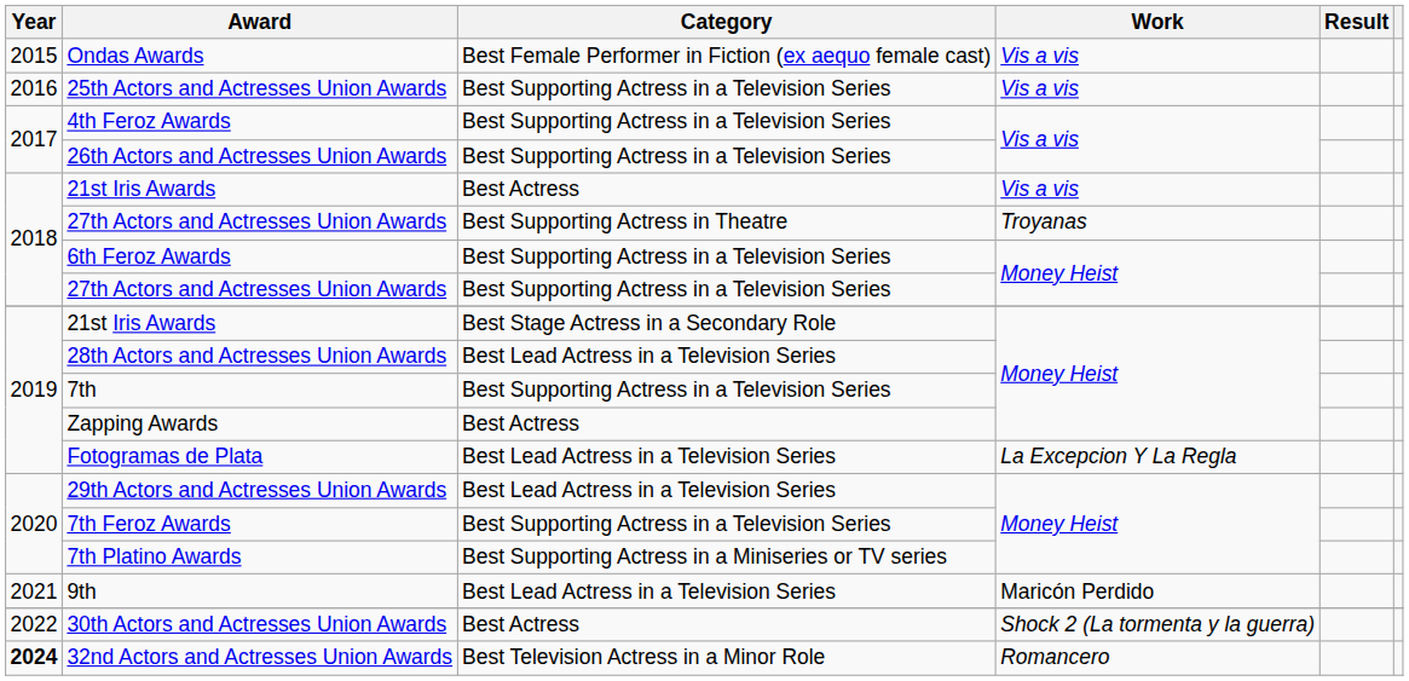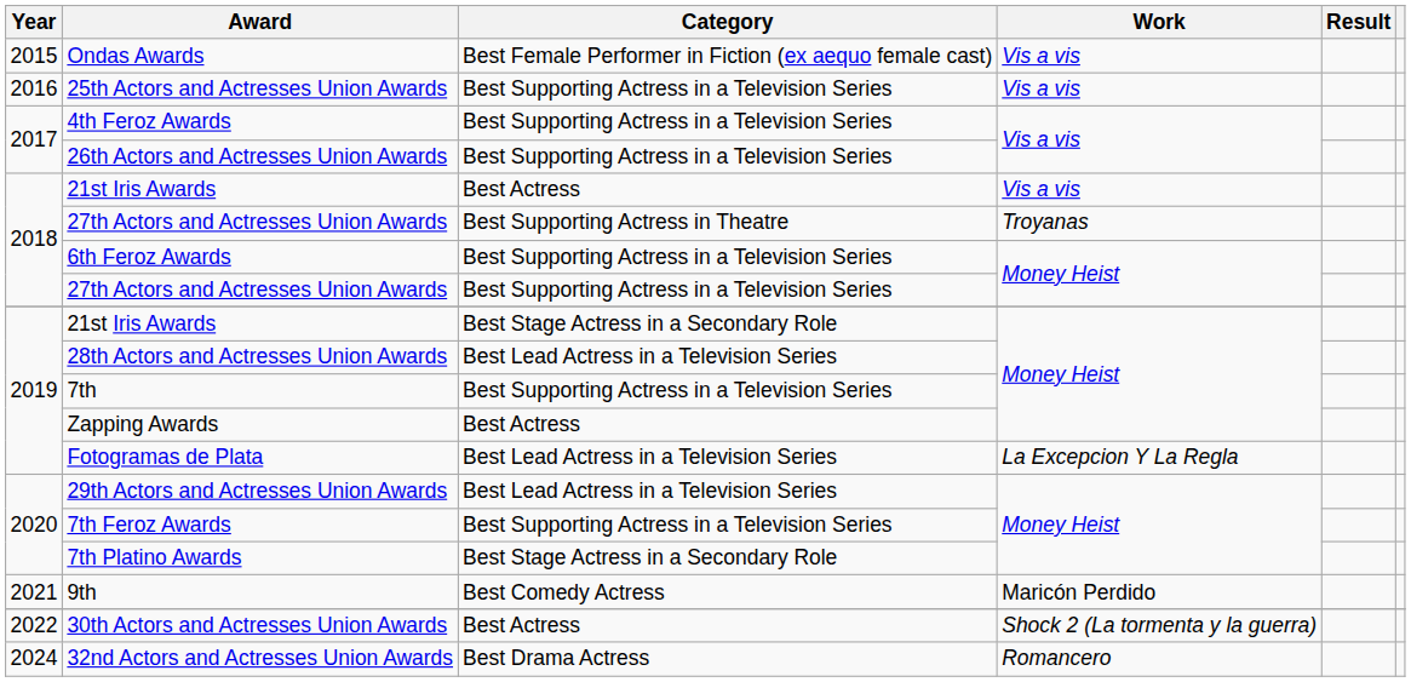7th Platino Awards | Category: Best Supporting Actress in a Miniseries or TV series -> Best Stage Actress in a Secondary Role
9th | Category: Best Lead Actress in a Television Series -> Best Comedy Actress
32nd Actors and Actresses Union Awards | Year: bold -> normal
32nd Actors and Actresses Union Awards | Category: Best Television Actress in a Minor Role -> Best Drama Actress
